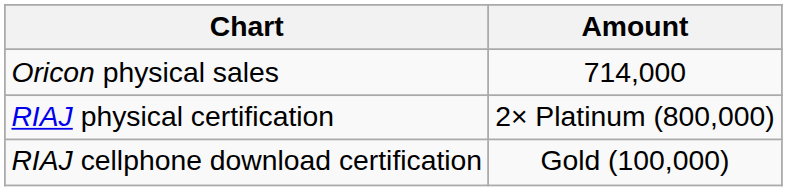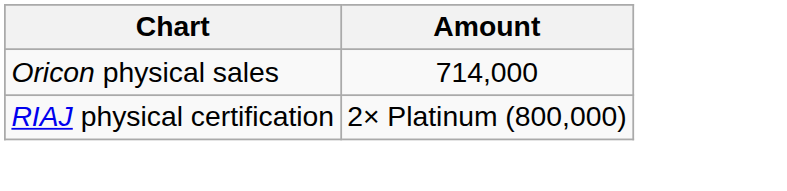- row: RIAJ cellphone download certification | Gold (100,000)
